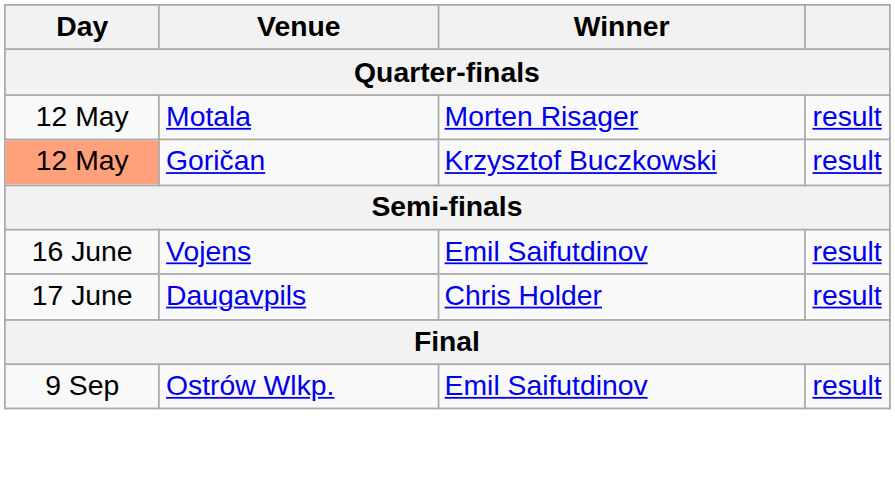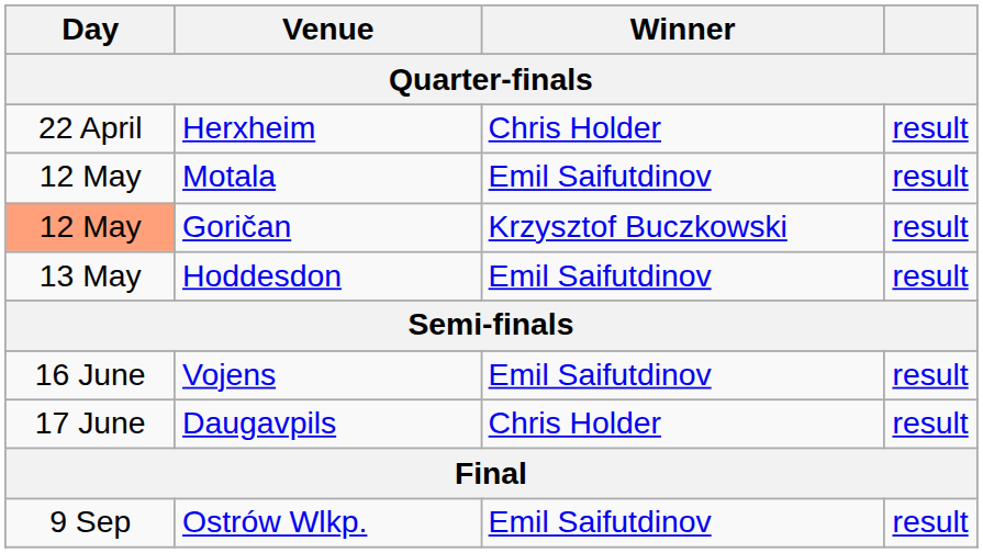+ row: 22 April | Herxheim | Chris Holder | result
Motala | Winner: Morten Risager -> Emil Saifutdinov
+ row: 13 May | Hoddesdon | Emil Saifutdinov | result
